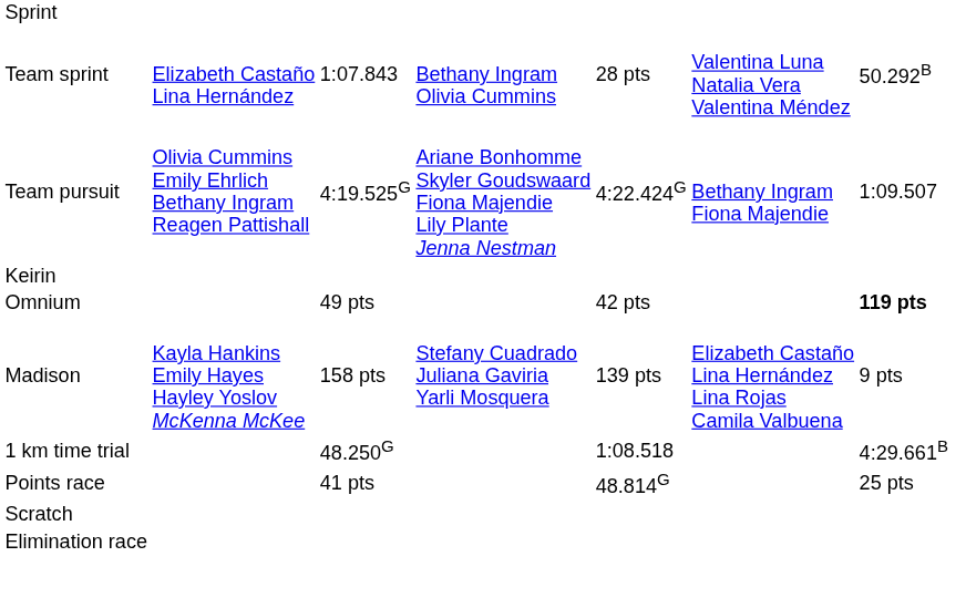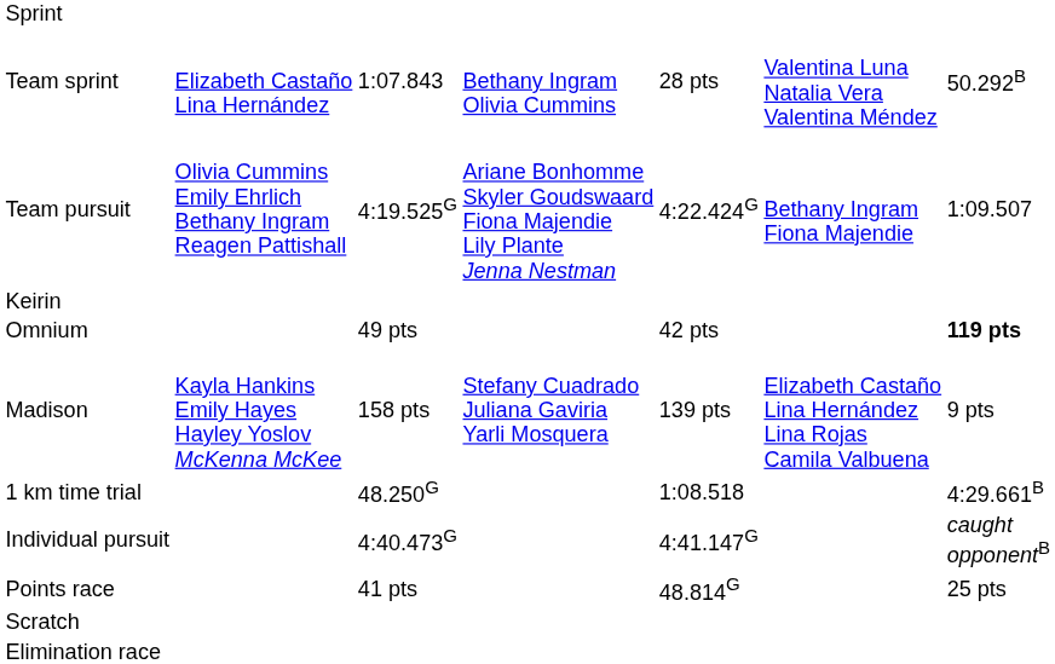+ row: Individual pursuit | 4:40.473G | 4:41.147G | caught opponentB
